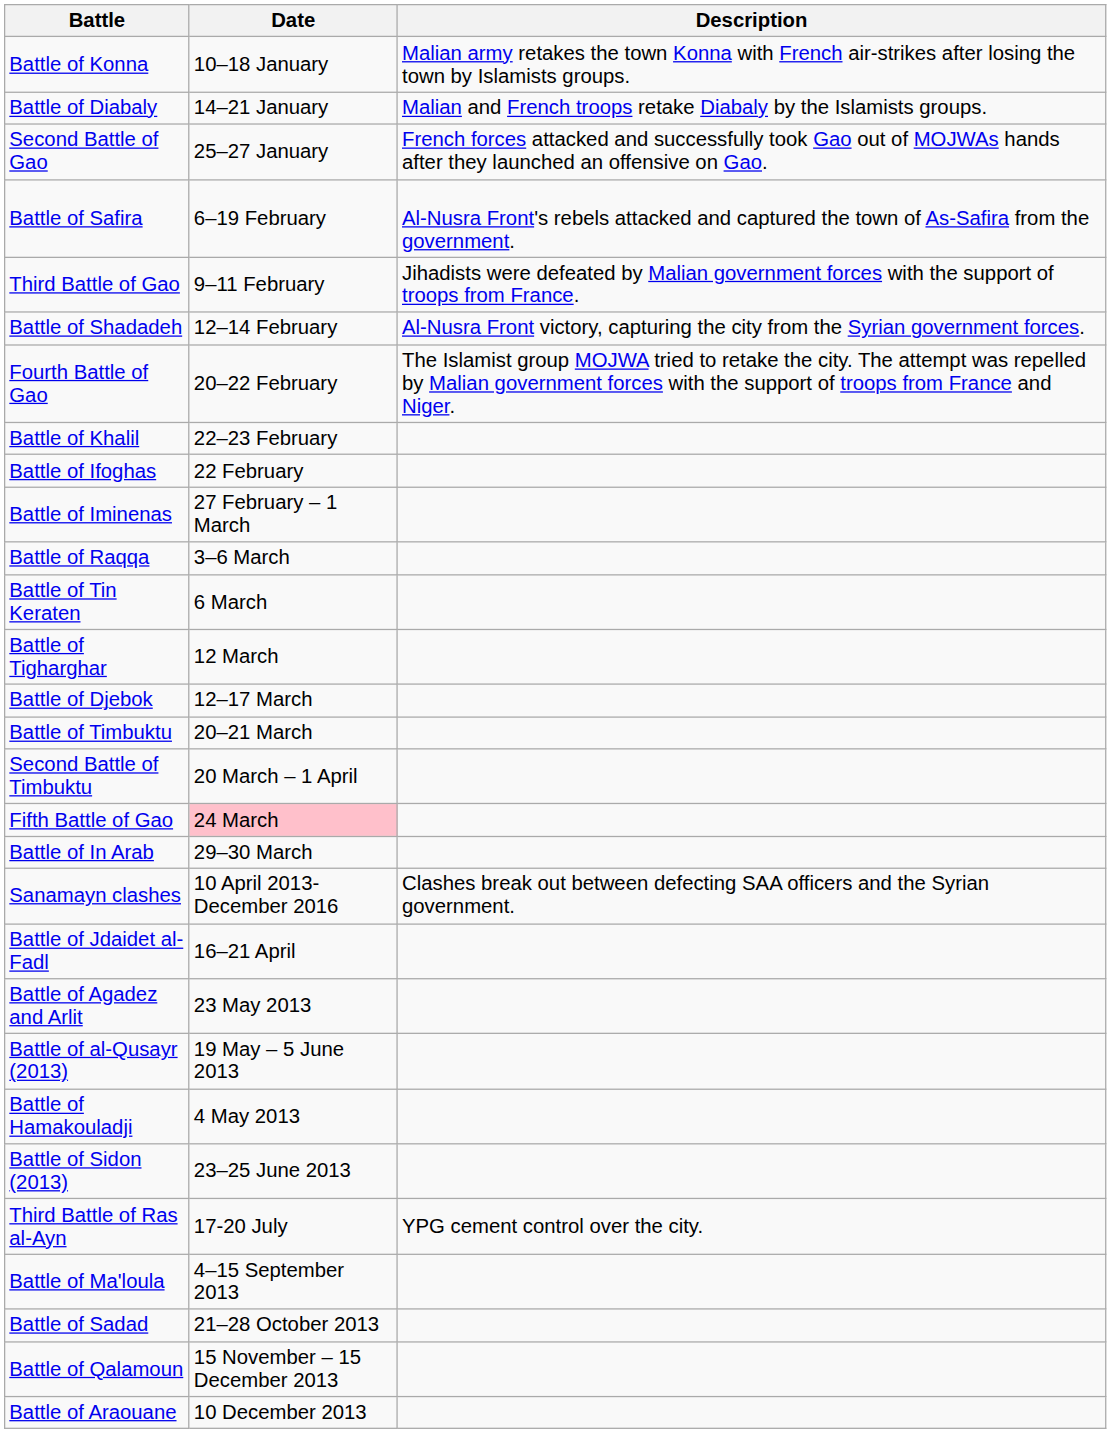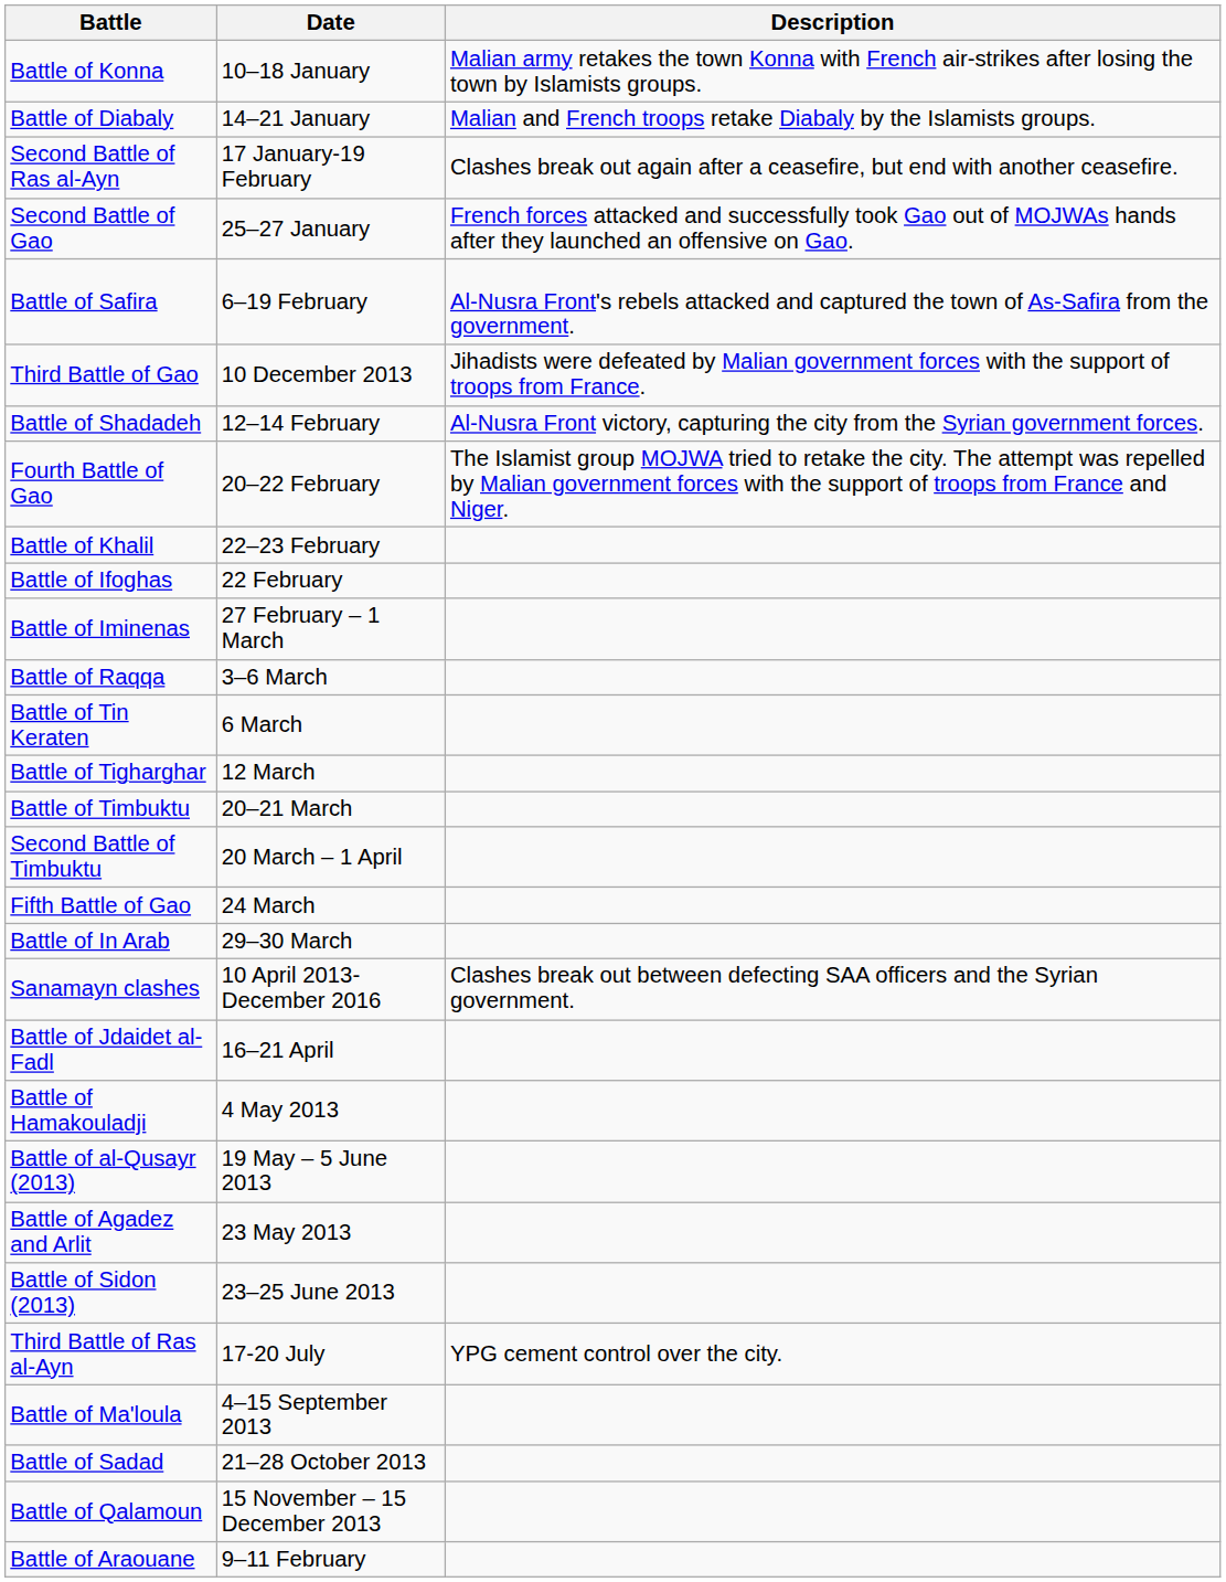+ row: Second Battle of Ras al-Ayn | 17 January-19 February | Clashes break out again after a ceasefire, but end with another ceasefire.
Third Battle of Gao | Date: 9–11 February -> 10 December 2013
- row: Battle of Djebok | 12–17 March
Fifth Battle of Gao | Date: pink background -> no background
rows swapped: Battle of Hamakouladji <-> Battle of Agadez and Arlit
Battle of Araouane | Date: 10 December 2013 -> 9–11 February
